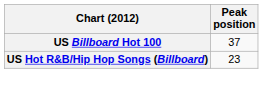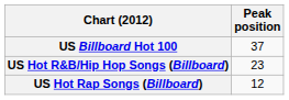+ row: US Hot Rap Songs (Billboard) | 12
